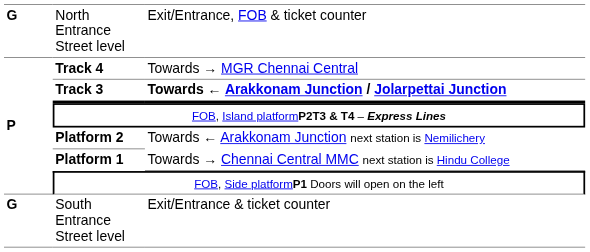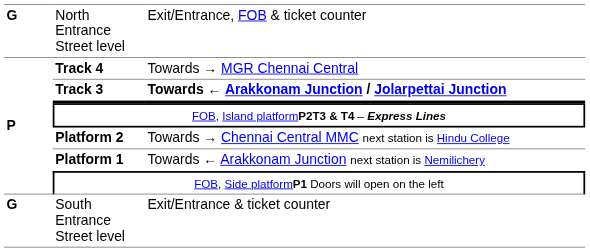Platform 2 | column 3: Towards ← Arakkonam Junction next station is Nemilichery -> Towards → Chennai Central MMC next station is Hindu College
Platform 1 | column 3: Towards → Chennai Central MMC next station is Hindu College -> Towards ← Arakkonam Junction next station is Nemilichery
